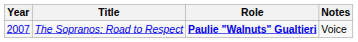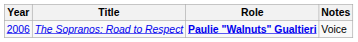The Sopranos: Road to Respect | Year: 2007 -> 2006
